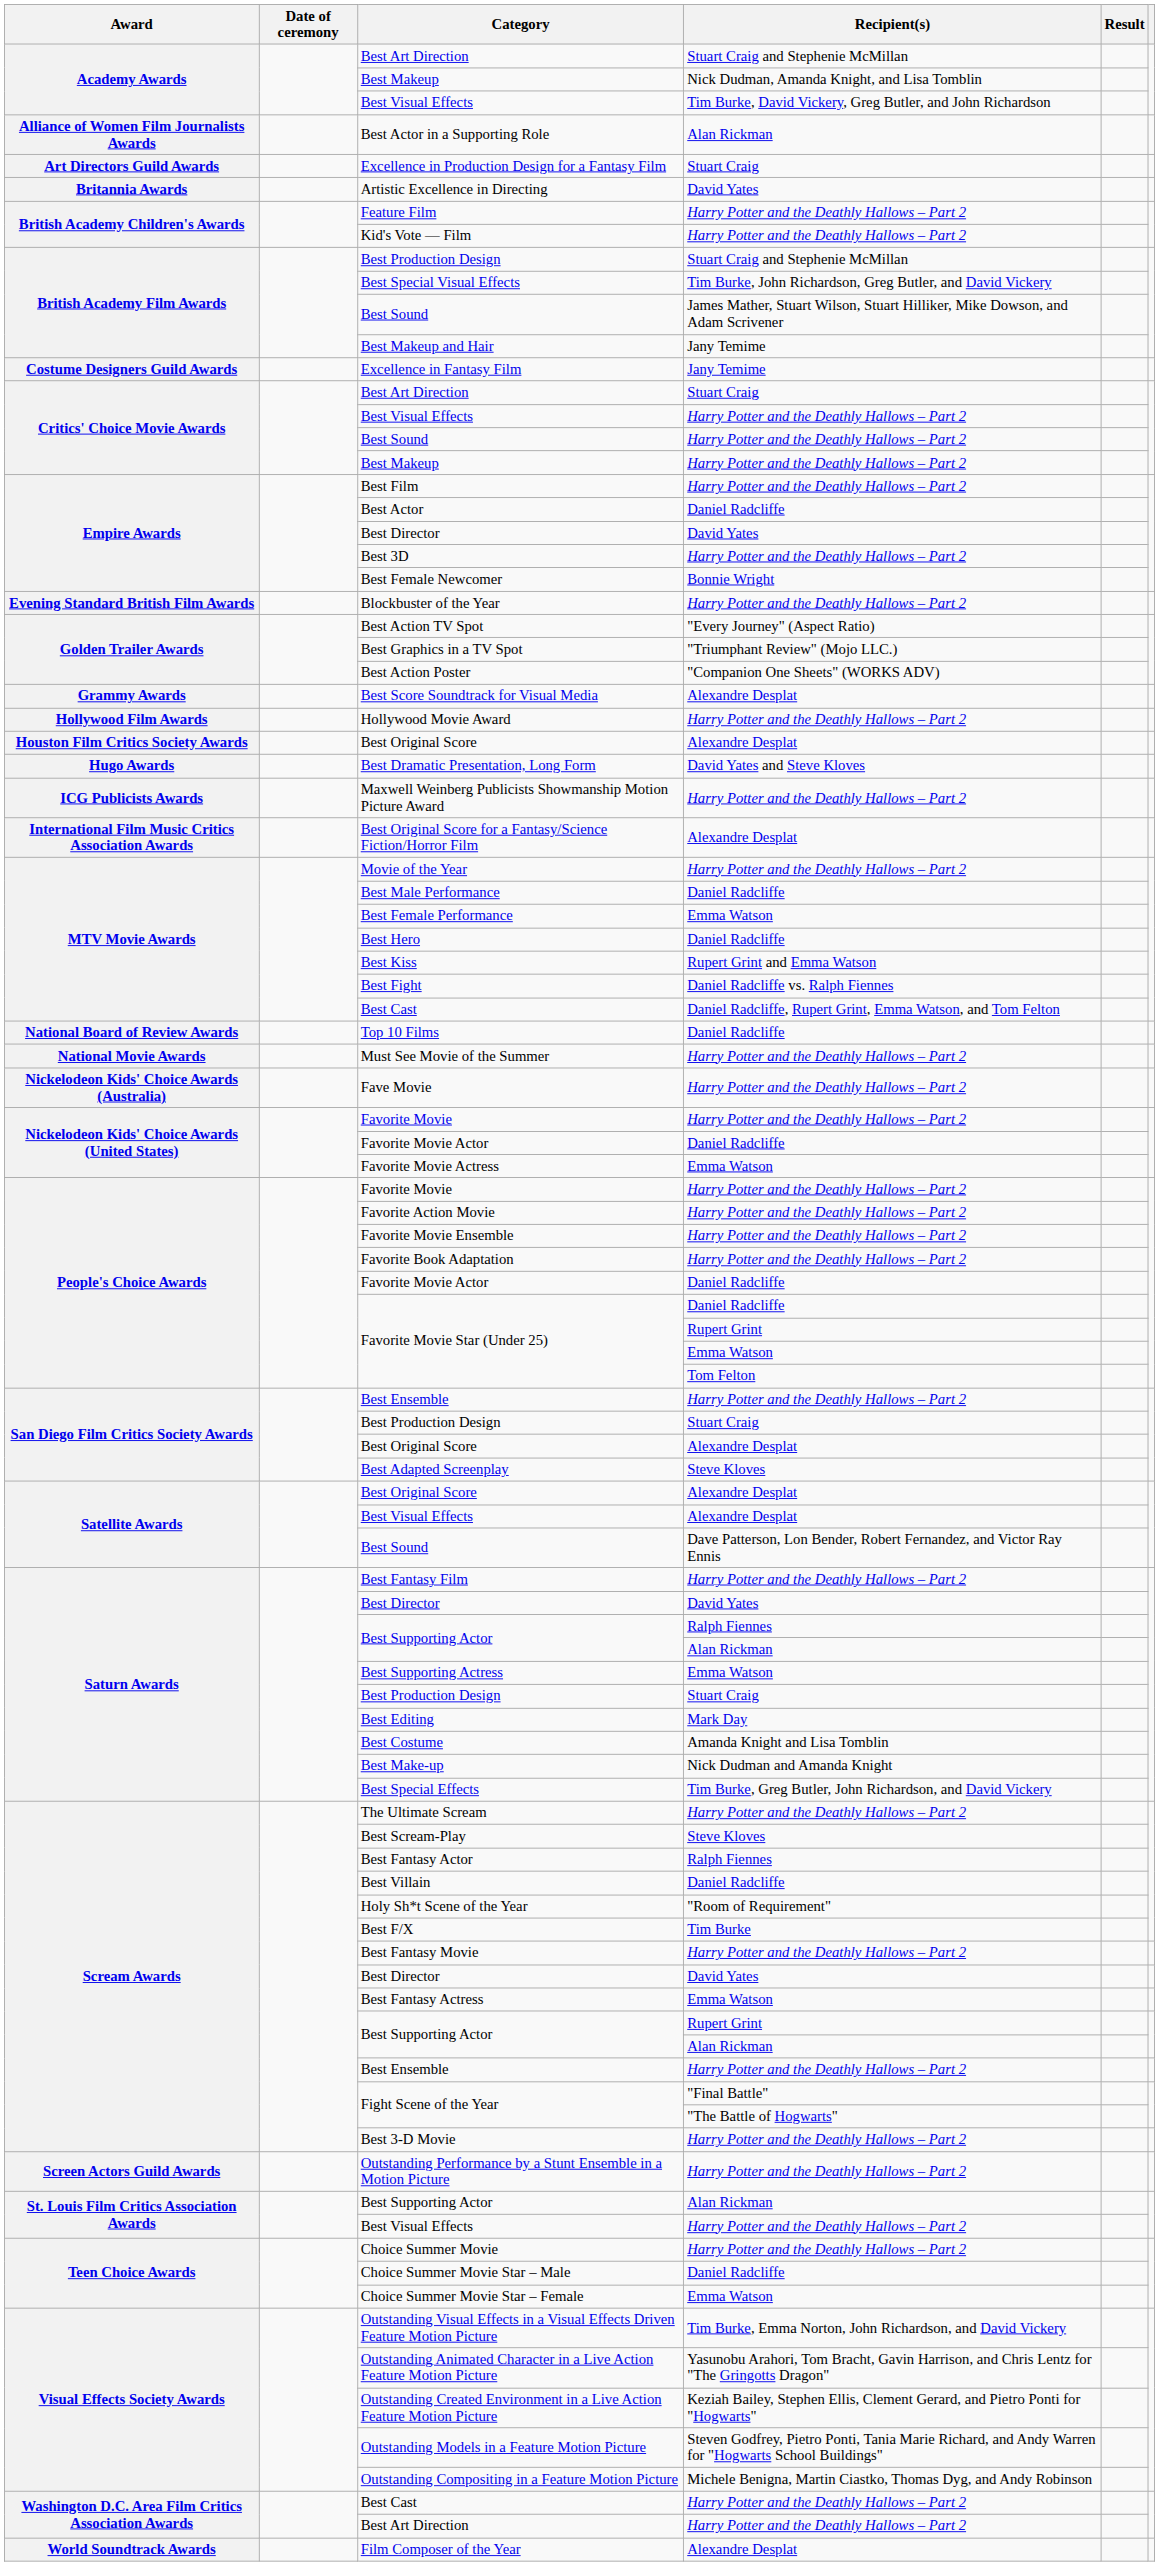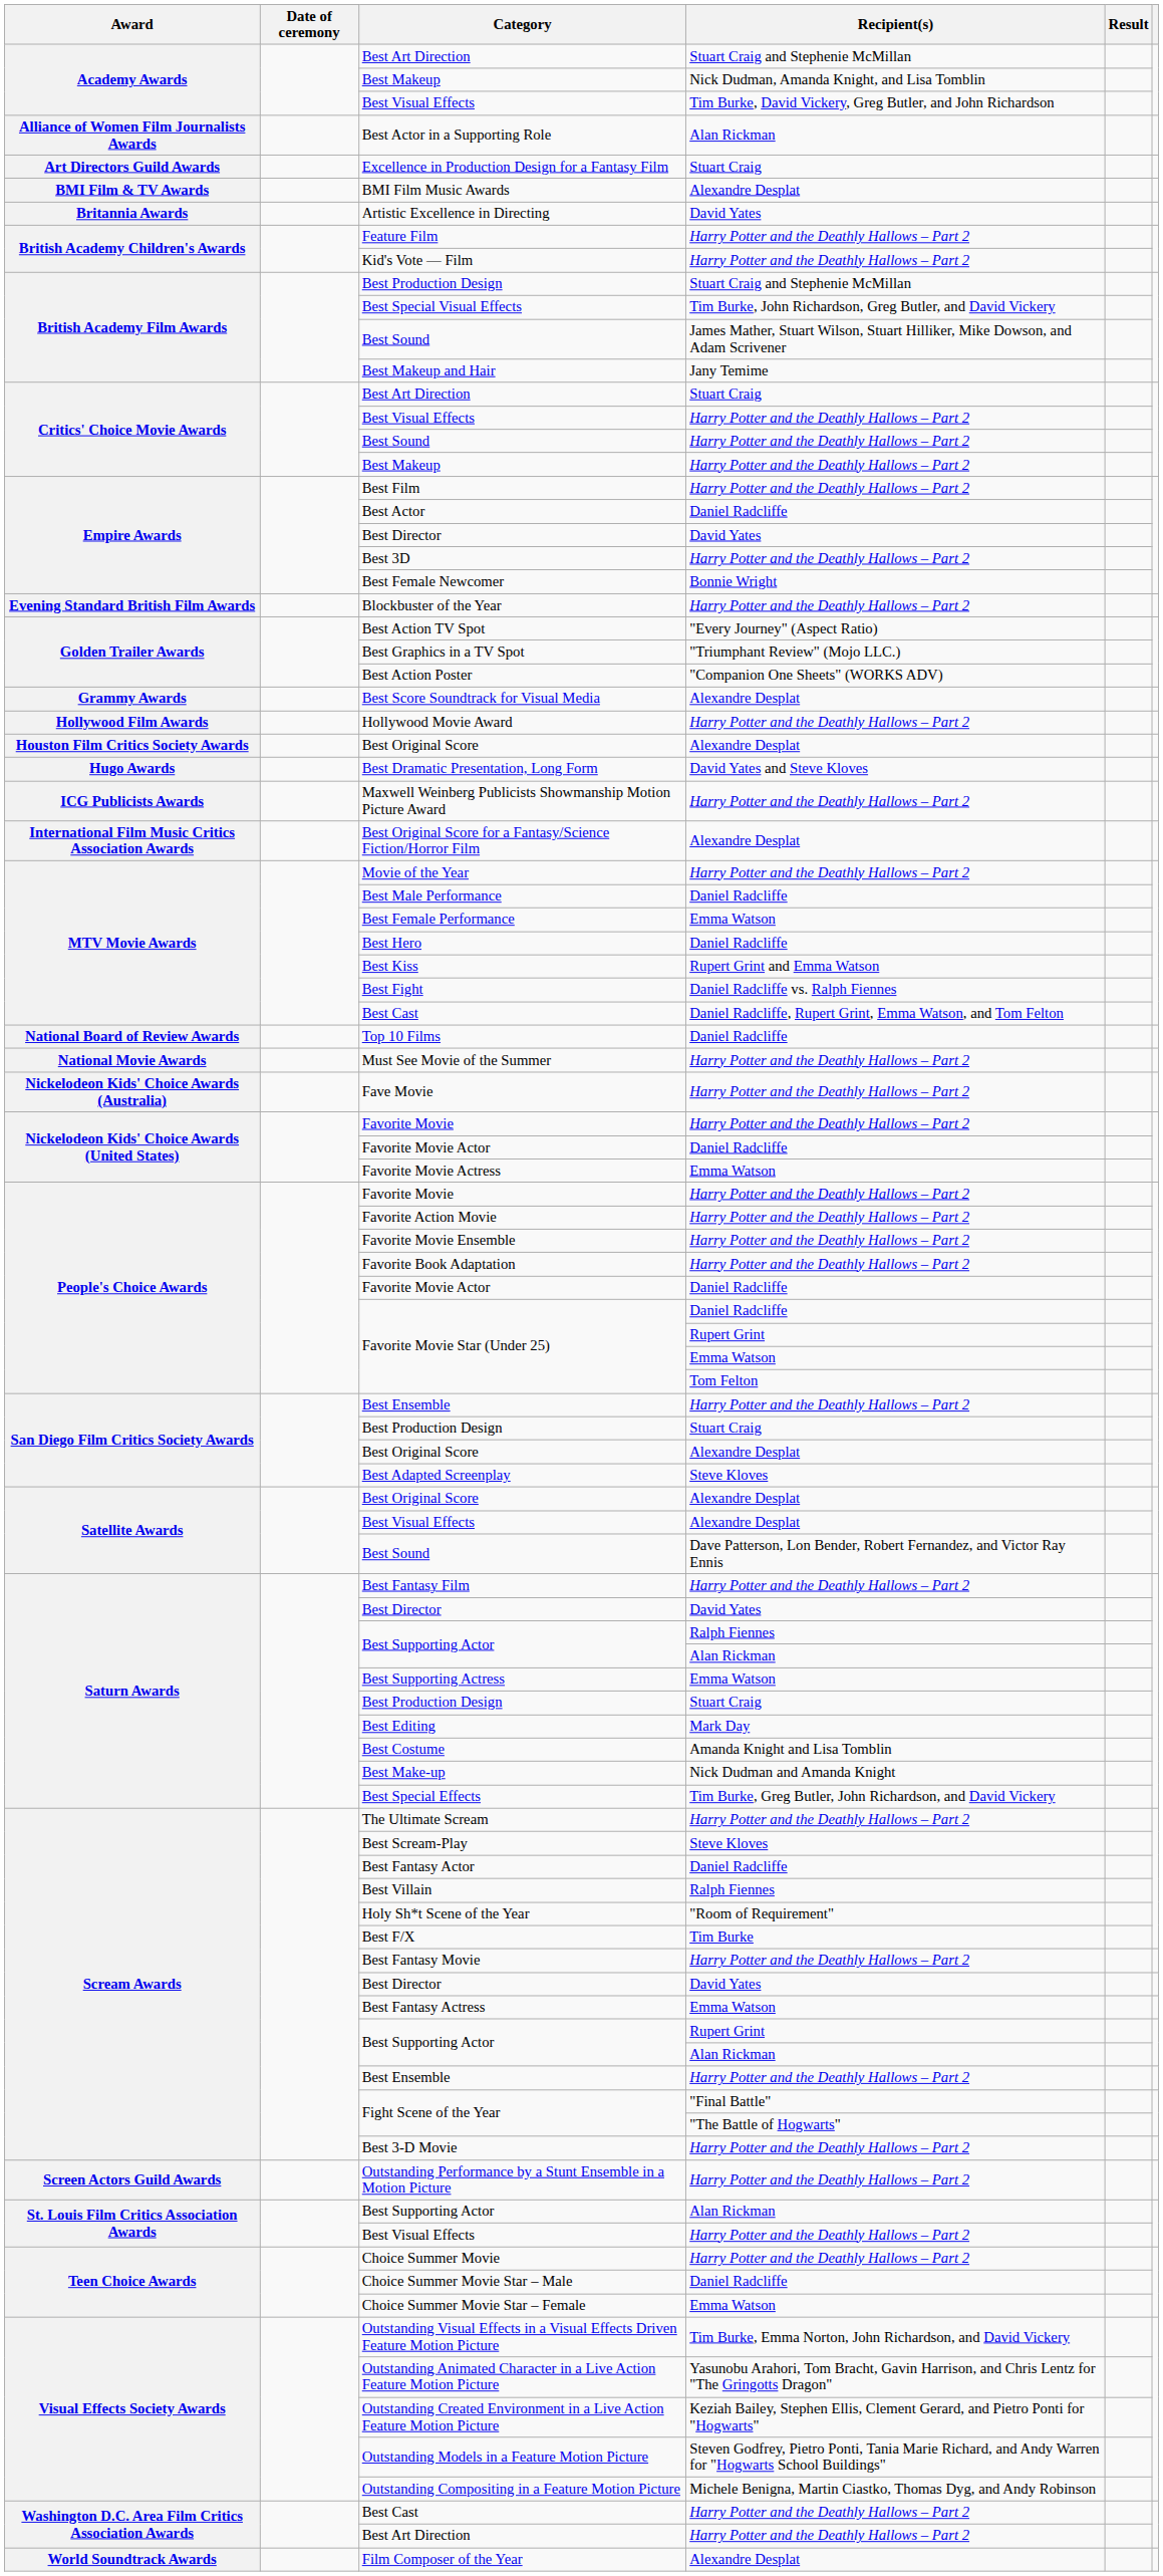+ row: BMI Film & TV Awards | BMI Film Music Awards | Alexandre Desplat
- row: Costume Designers Guild Awards | Excellence in Fantasy Film | Jany Temime
Best Fantasy Actor | Recipient(s): Ralph Fiennes -> Daniel Radcliffe
Best Villain | Recipient(s): Daniel Radcliffe -> Ralph Fiennes
